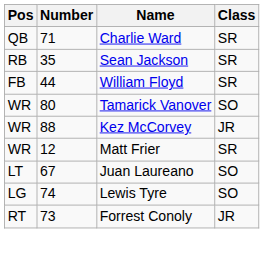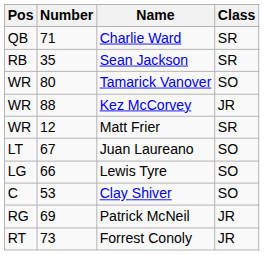- row: FB | 44 | William Floyd | SR
Lewis Tyre | Number: 74 -> 66
+ row: C | 53 | Clay Shiver | SO
+ row: RG | 69 | Patrick McNeil | JR
